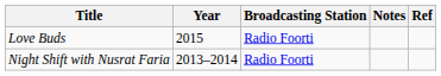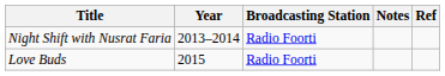rows swapped: Night Shift with Nusrat Faria <-> Love Buds
